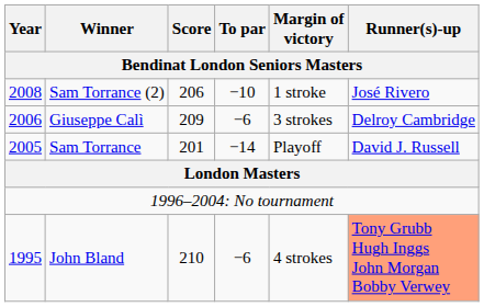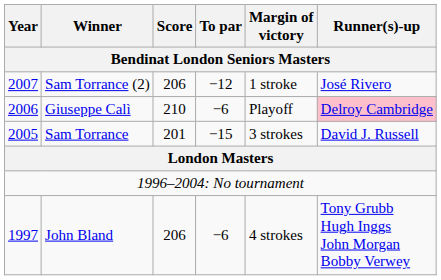Sam Torrance (2) | Year: 2008 -> 2007
Sam Torrance (2) | To par: −10 -> −12
Giuseppe Calì | Score: 209 -> 210
Giuseppe Calì | Margin of victory: 3 strokes -> Playoff
Giuseppe Calì | Runner(s)-up: no background -> pink background
Sam Torrance | To par: −14 -> −15
Sam Torrance | Margin of victory: Playoff -> 3 strokes
John Bland | Year: 1995 -> 1997
John Bland | Score: 210 -> 206
John Bland | Runner(s)-up: lightsalmon background -> no background
